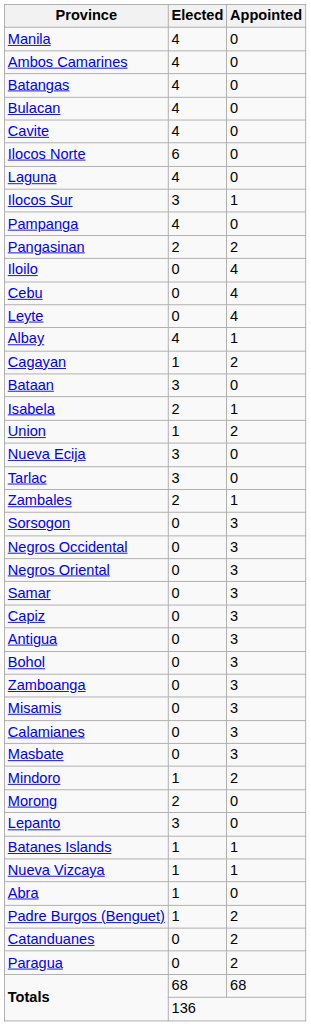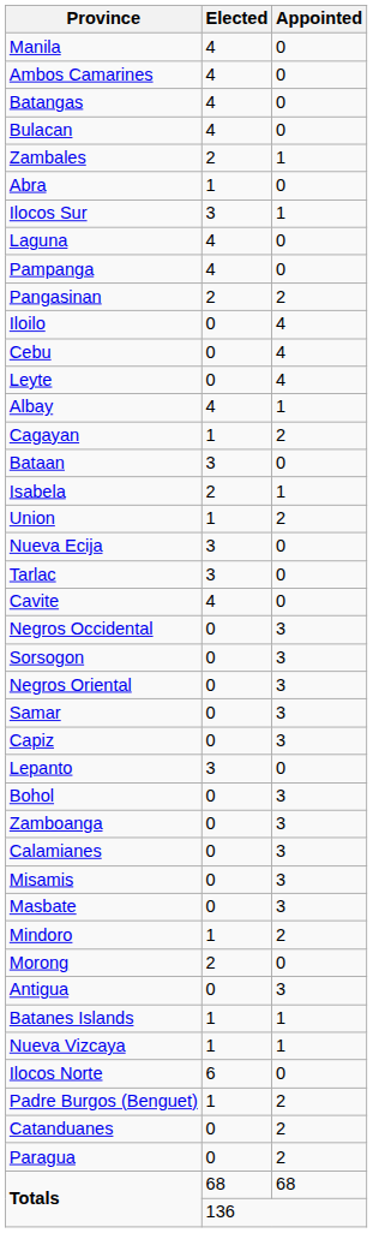rows swapped: Cavite <-> Zambales
rows swapped: Ilocos Norte <-> Abra
rows swapped: Ilocos Sur <-> Laguna
rows swapped: Sorsogon <-> Negros Occidental
rows swapped: Antigua <-> Lepanto
rows swapped: Misamis <-> Calamianes
